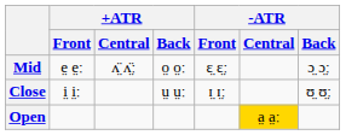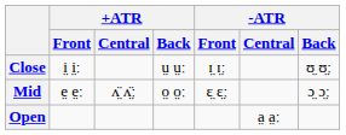rows swapped: Close <-> Mid
Open | -ATR / Central: gold background -> no background
